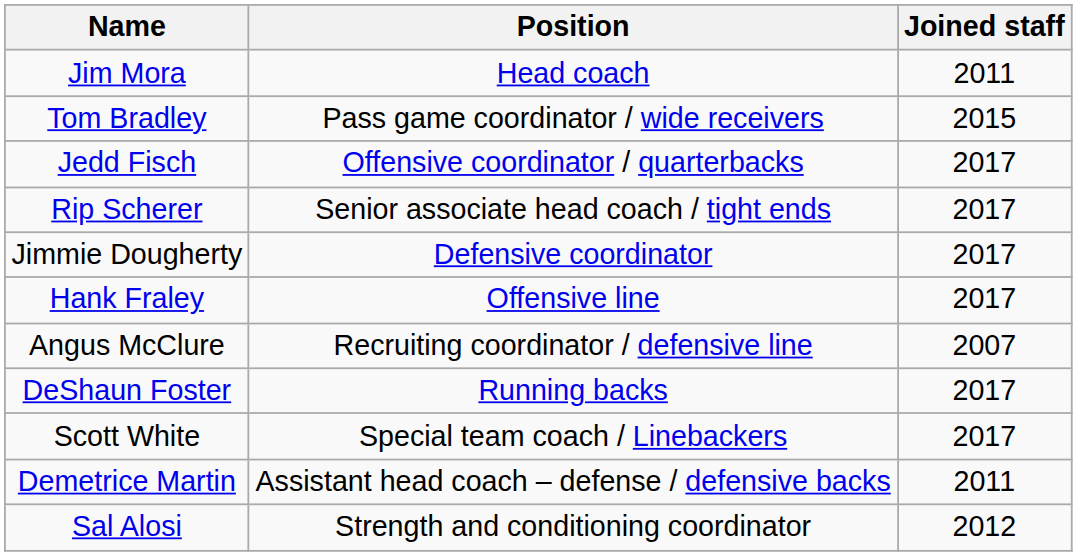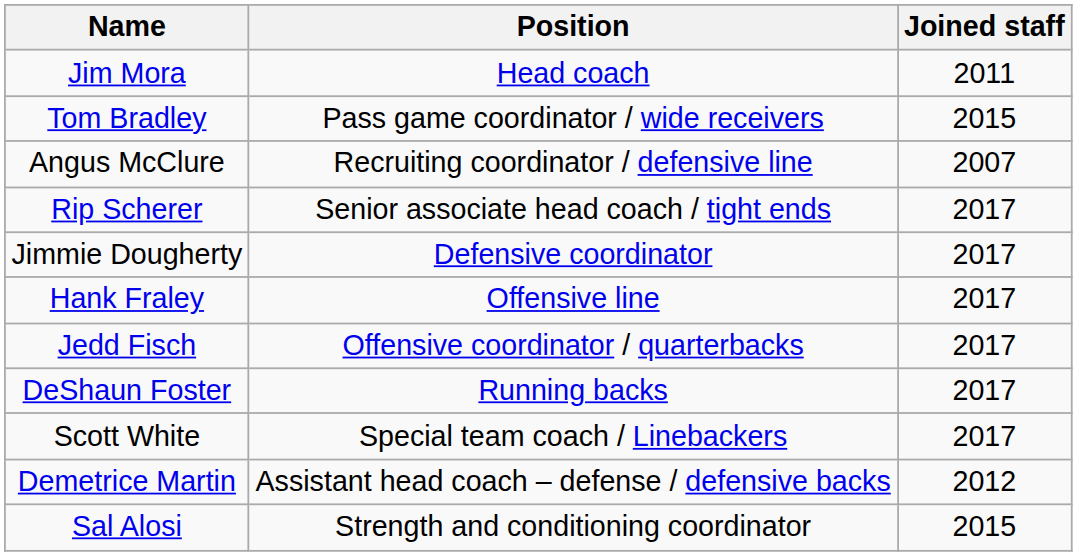rows swapped: Jedd Fisch <-> Angus McClure
Demetrice Martin | Joined staff: 2011 -> 2012
Sal Alosi | Joined staff: 2012 -> 2015
